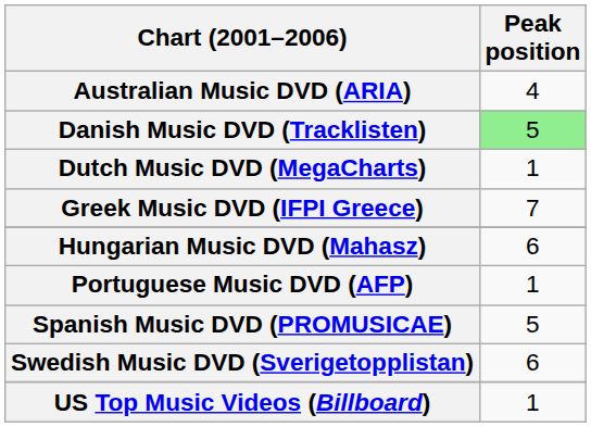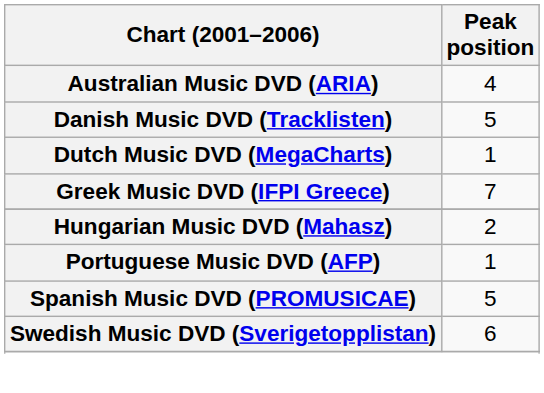Danish Music DVD (Tracklisten) | Peak position: lightgreen background -> no background
Hungarian Music DVD (Mahasz) | Peak position: 6 -> 2
- row: US Top Music Videos (Billboard) | 1
